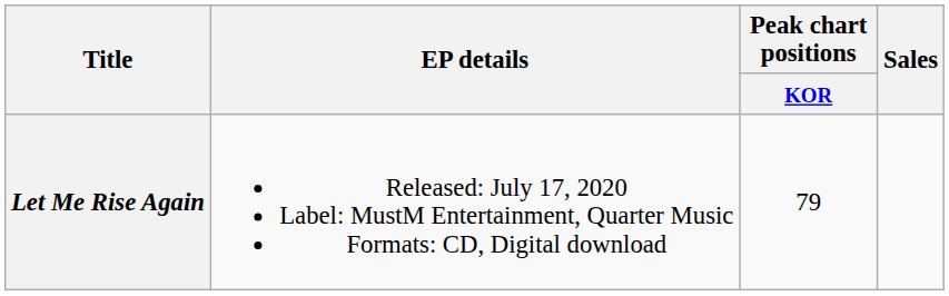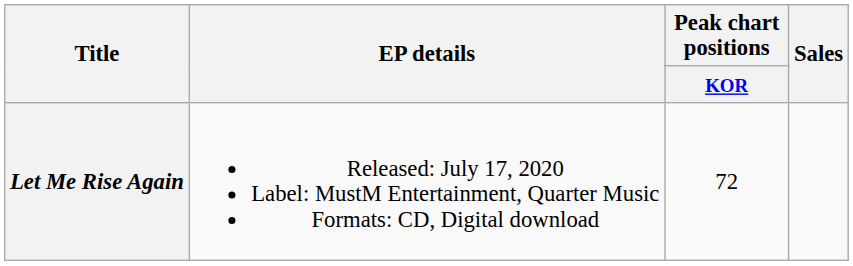Let Me Rise Again | Peak chart positions / KOR: 79 -> 72
